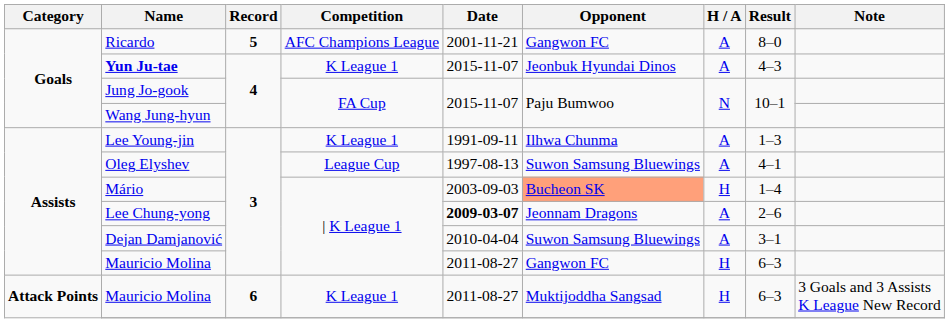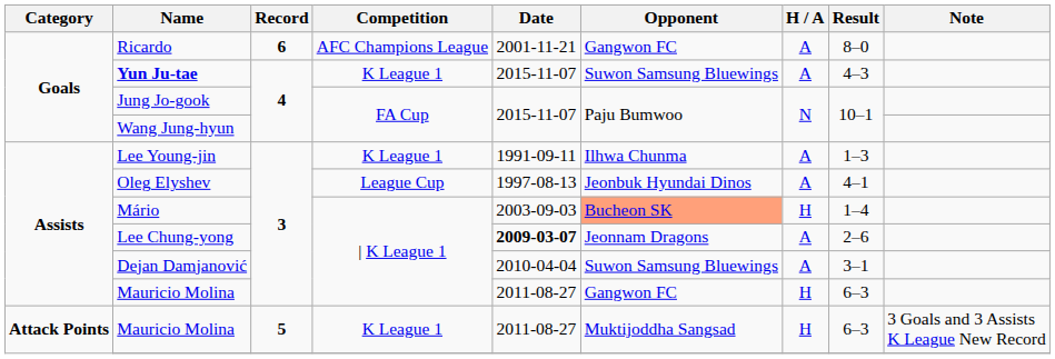Ricardo | Record: 5 -> 6
Yun Ju-tae | Opponent: Jeonbuk Hyundai Dinos -> Suwon Samsung Bluewings
Oleg Elyshev | Opponent: Suwon Samsung Bluewings -> Jeonbuk Hyundai Dinos
Mauricio Molina / K League 1 | Record: 6 -> 5
